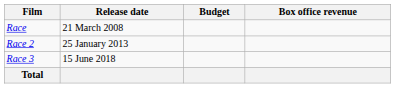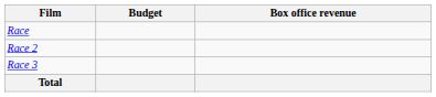- column: Release date | 21 March 2008 | 25 January 2013 | 15 June 2018
